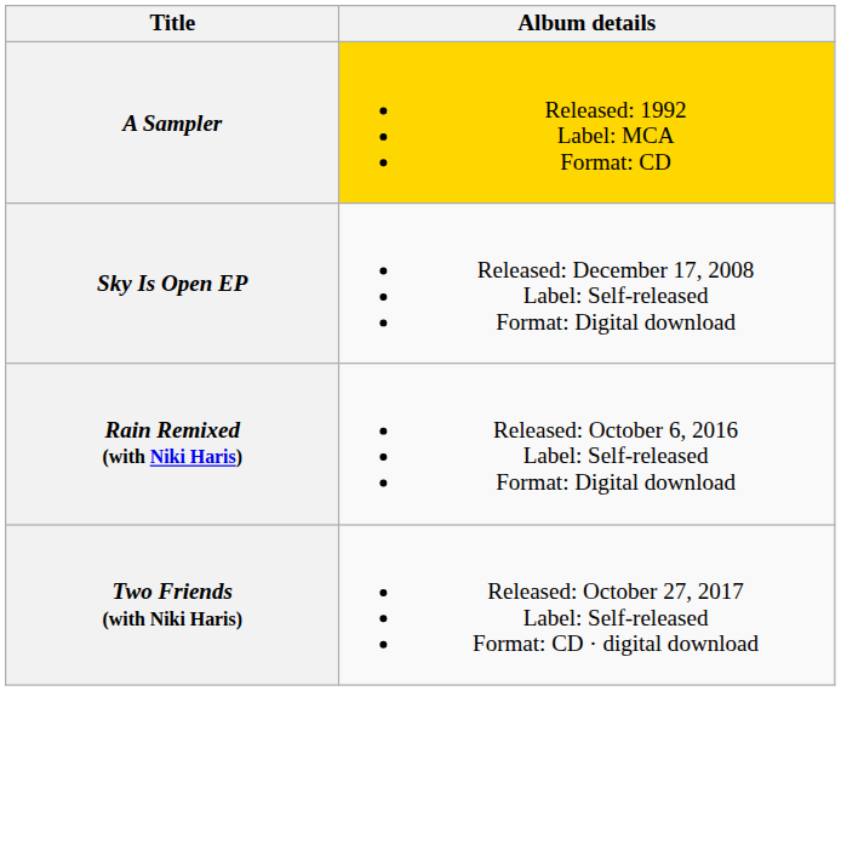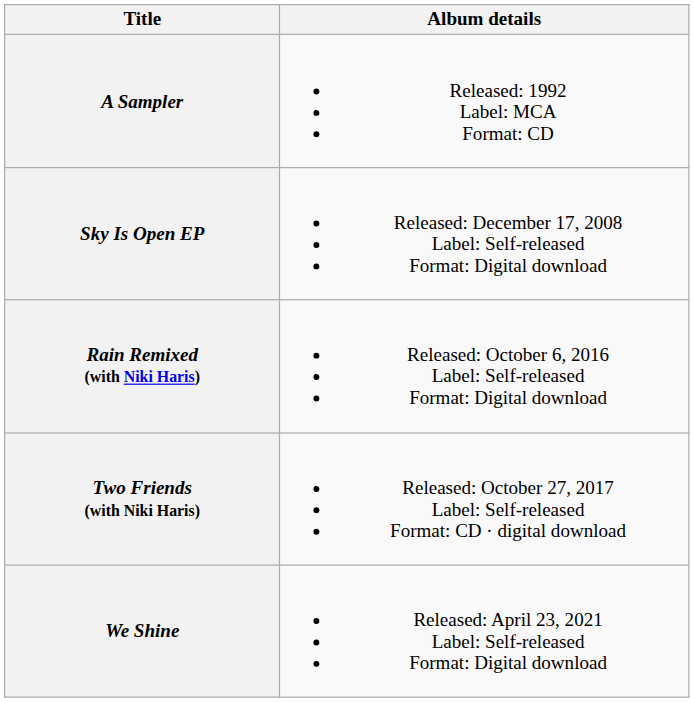A Sampler | Album details: gold background -> no background
+ row: We Shine | Released: April 23, 2021 Label: Self-released Format: Digital download
